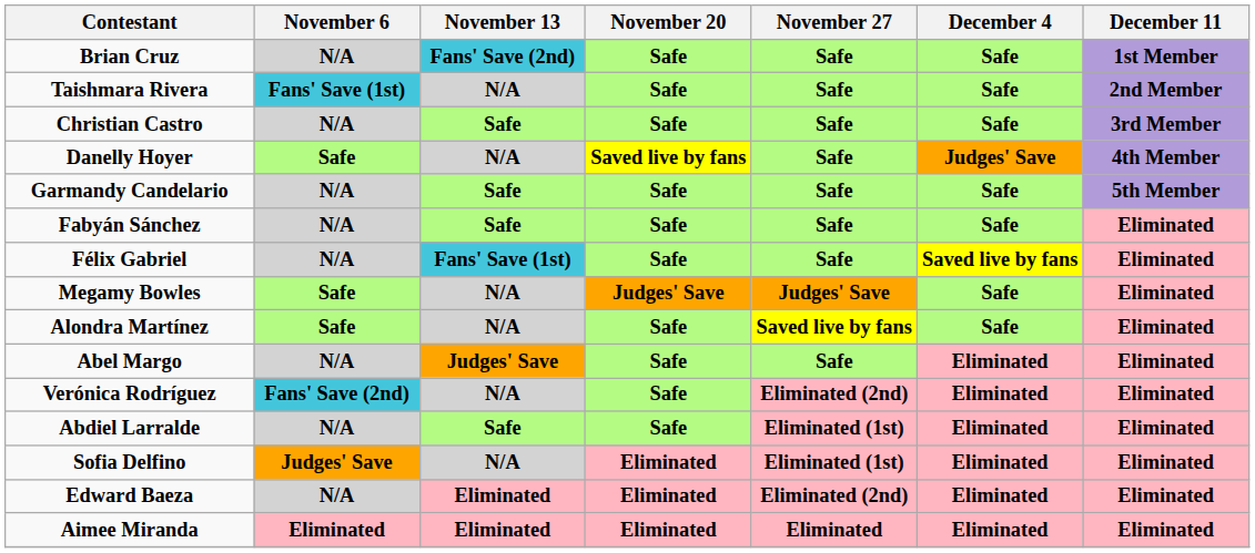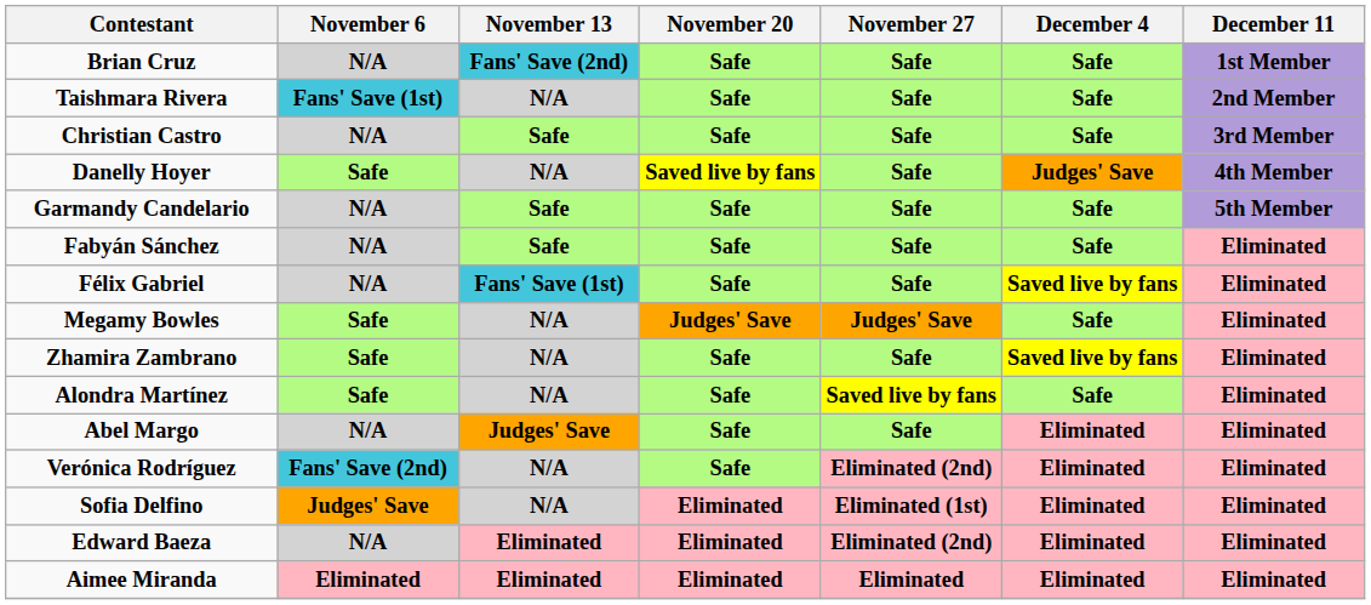+ row: Zhamira Zambrano | Safe | N/A | Safe | Safe | Saved live by fans | Eliminated
- row: Abdiel Larralde | N/A | Safe | Safe | Eliminated (1st) | Eliminated | Eliminated
